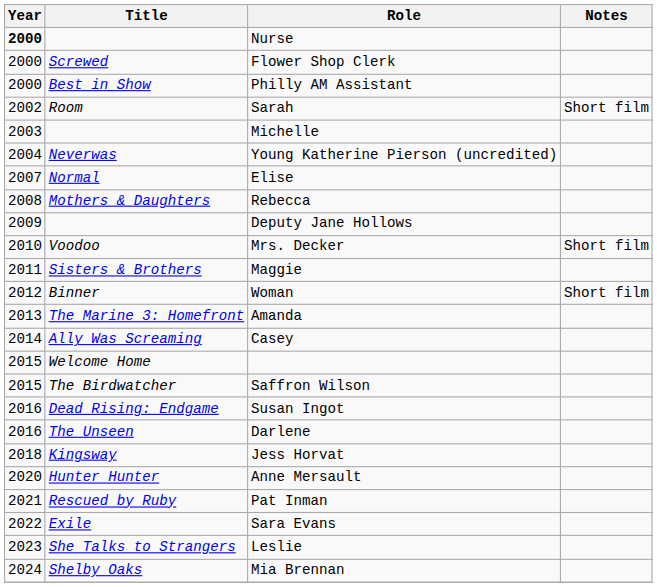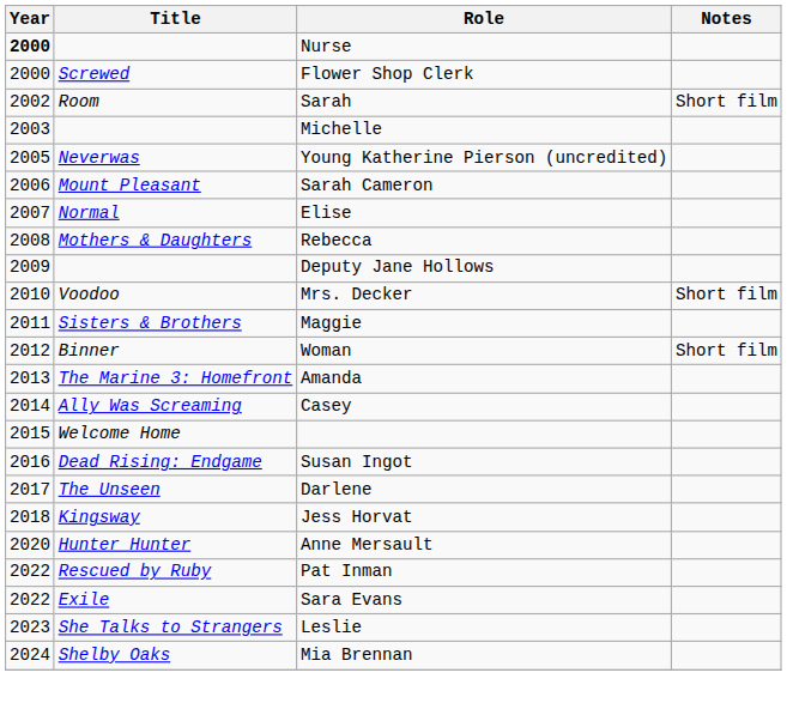- row: 2000 | Best in Show | Philly AM Assistant
Young Katherine Pierson (uncredited) | Year: 2004 -> 2005
+ row: 2006 | Mount Pleasant | Sarah Cameron
- row: 2015 | The Birdwatcher | Saffron Wilson
Darlene | Year: 2016 -> 2017
Pat Inman | Year: 2021 -> 2022
